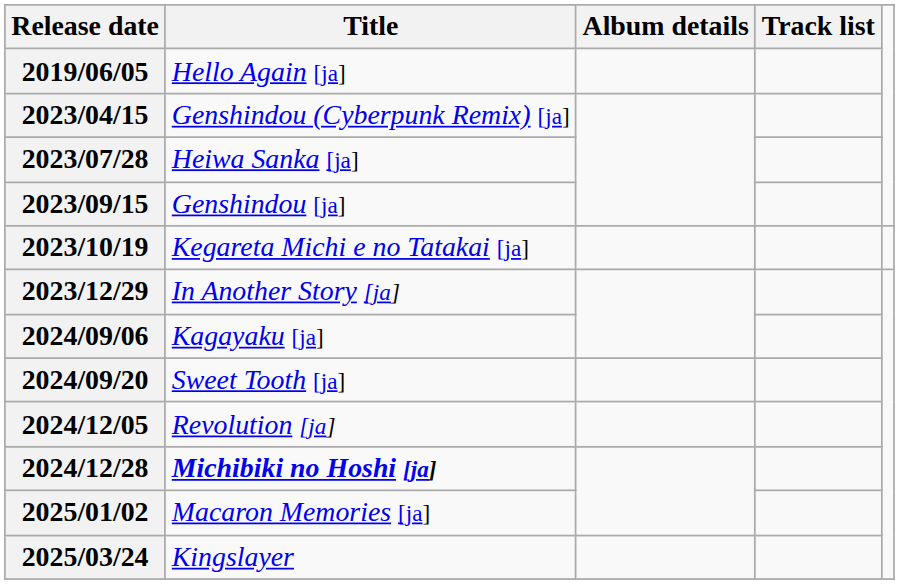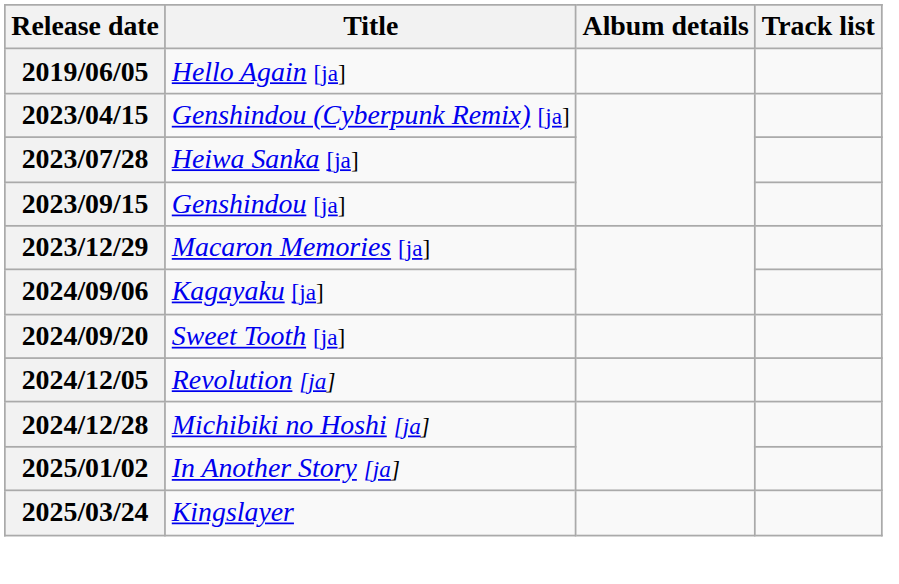- row: 2023/10/19 | Kegareta Michi e no Tatakai [ja]
2023/12/29 | Title: In Another Story [ja] -> Macaron Memories [ja]
2024/12/28 | Title: bold -> normal
2025/01/02 | Title: Macaron Memories [ja] -> In Another Story [ja]
